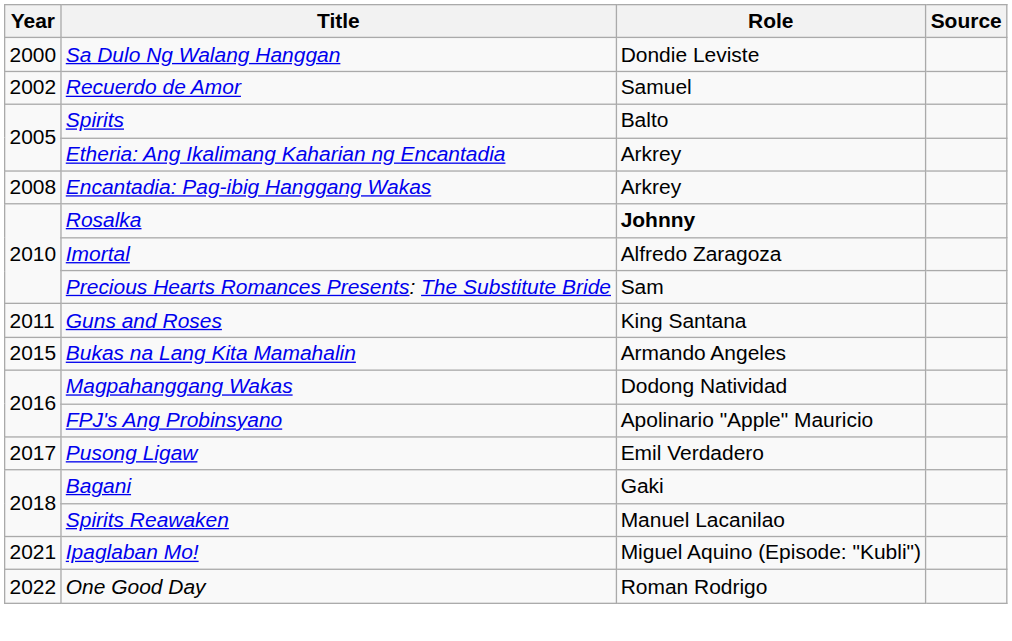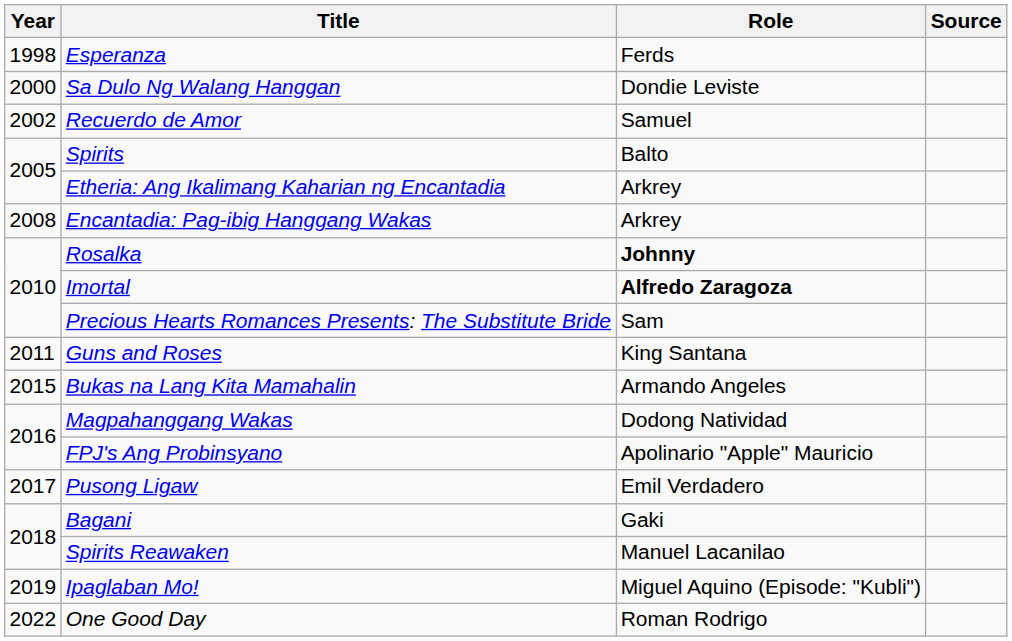+ row: 1998 | Esperanza | Ferds
Imortal | Role: normal -> bold
Ipaglaban Mo! | Year: 2021 -> 2019
